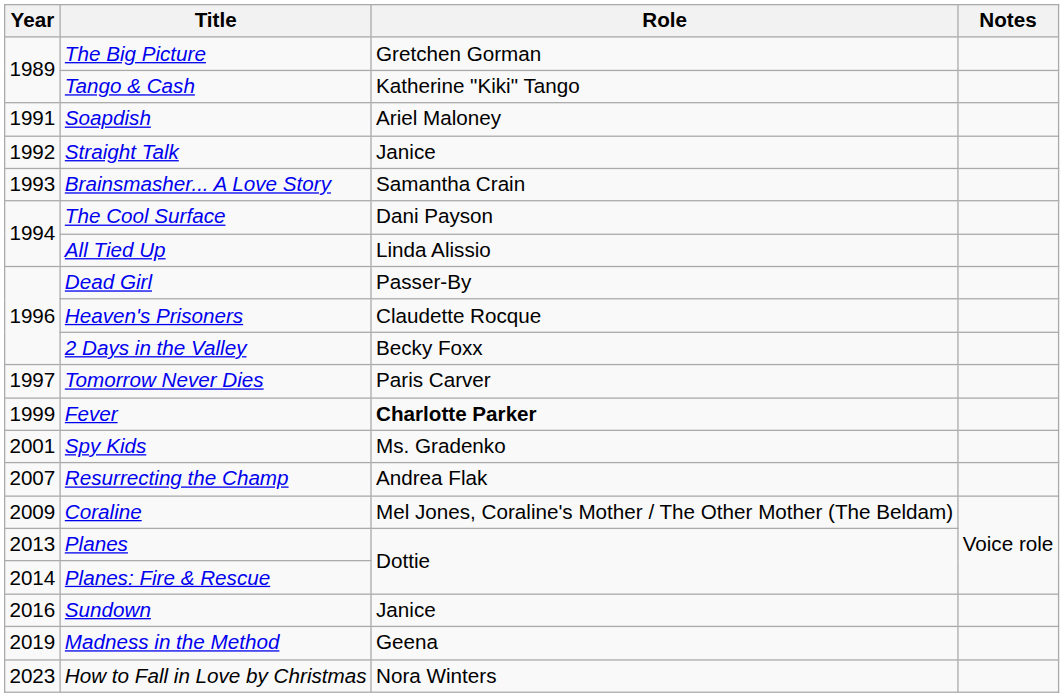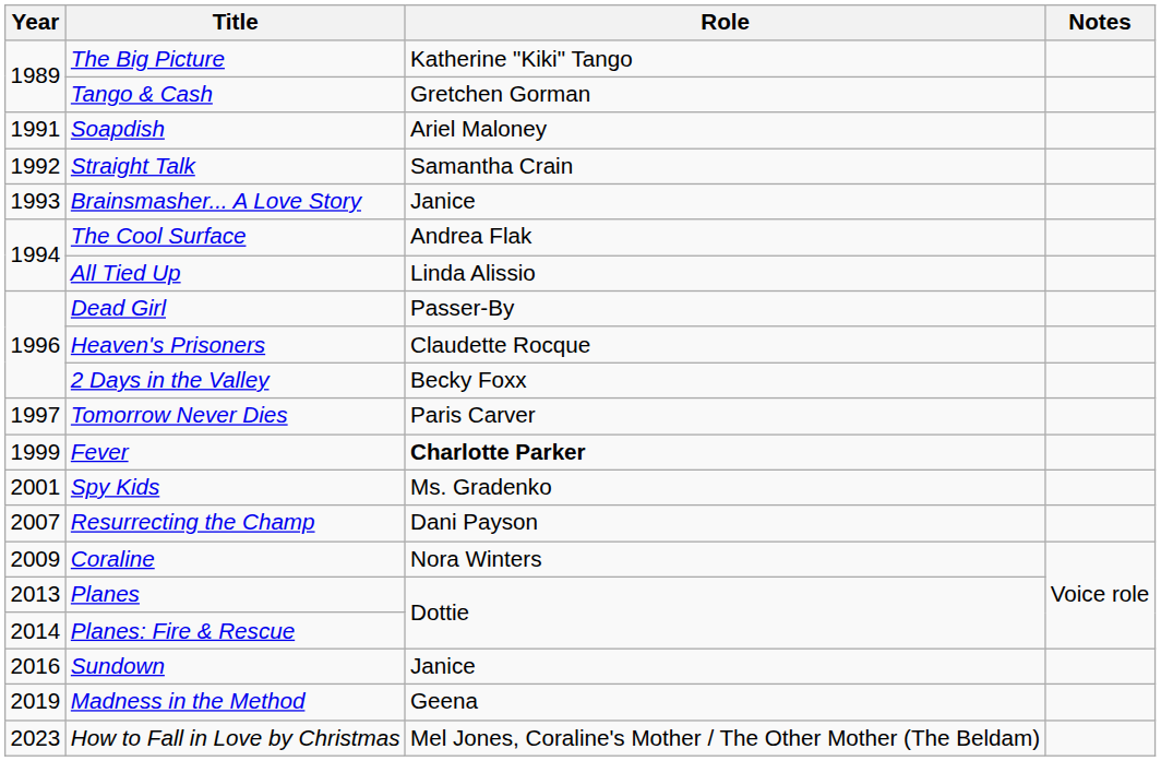The Big Picture | Role: Gretchen Gorman -> Katherine "Kiki" Tango
Tango & Cash | Role: Katherine "Kiki" Tango -> Gretchen Gorman
Straight Talk | Role: Janice -> Samantha Crain
Brainsmasher... A Love Story | Role: Samantha Crain -> Janice
The Cool Surface | Role: Dani Payson -> Andrea Flak
Resurrecting the Champ | Role: Andrea Flak -> Dani Payson
Coraline | Role: Mel Jones, Coraline's Mother / The Other Mother (The Beldam) -> Nora Winters
How to Fall in Love by Christmas | Role: Nora Winters -> Mel Jones, Coraline's Mother / The Other Mother (The Beldam)
